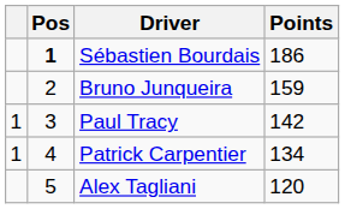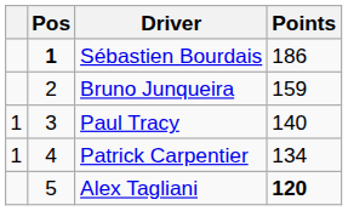Paul Tracy | Points: 142 -> 140
Alex Tagliani | Points: normal -> bold
